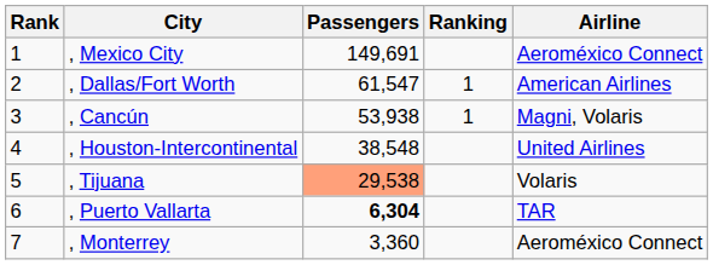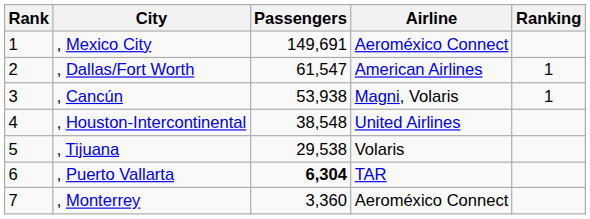columns swapped: Ranking <-> Airline
, Tijuana | Passengers: lightsalmon background -> no background
